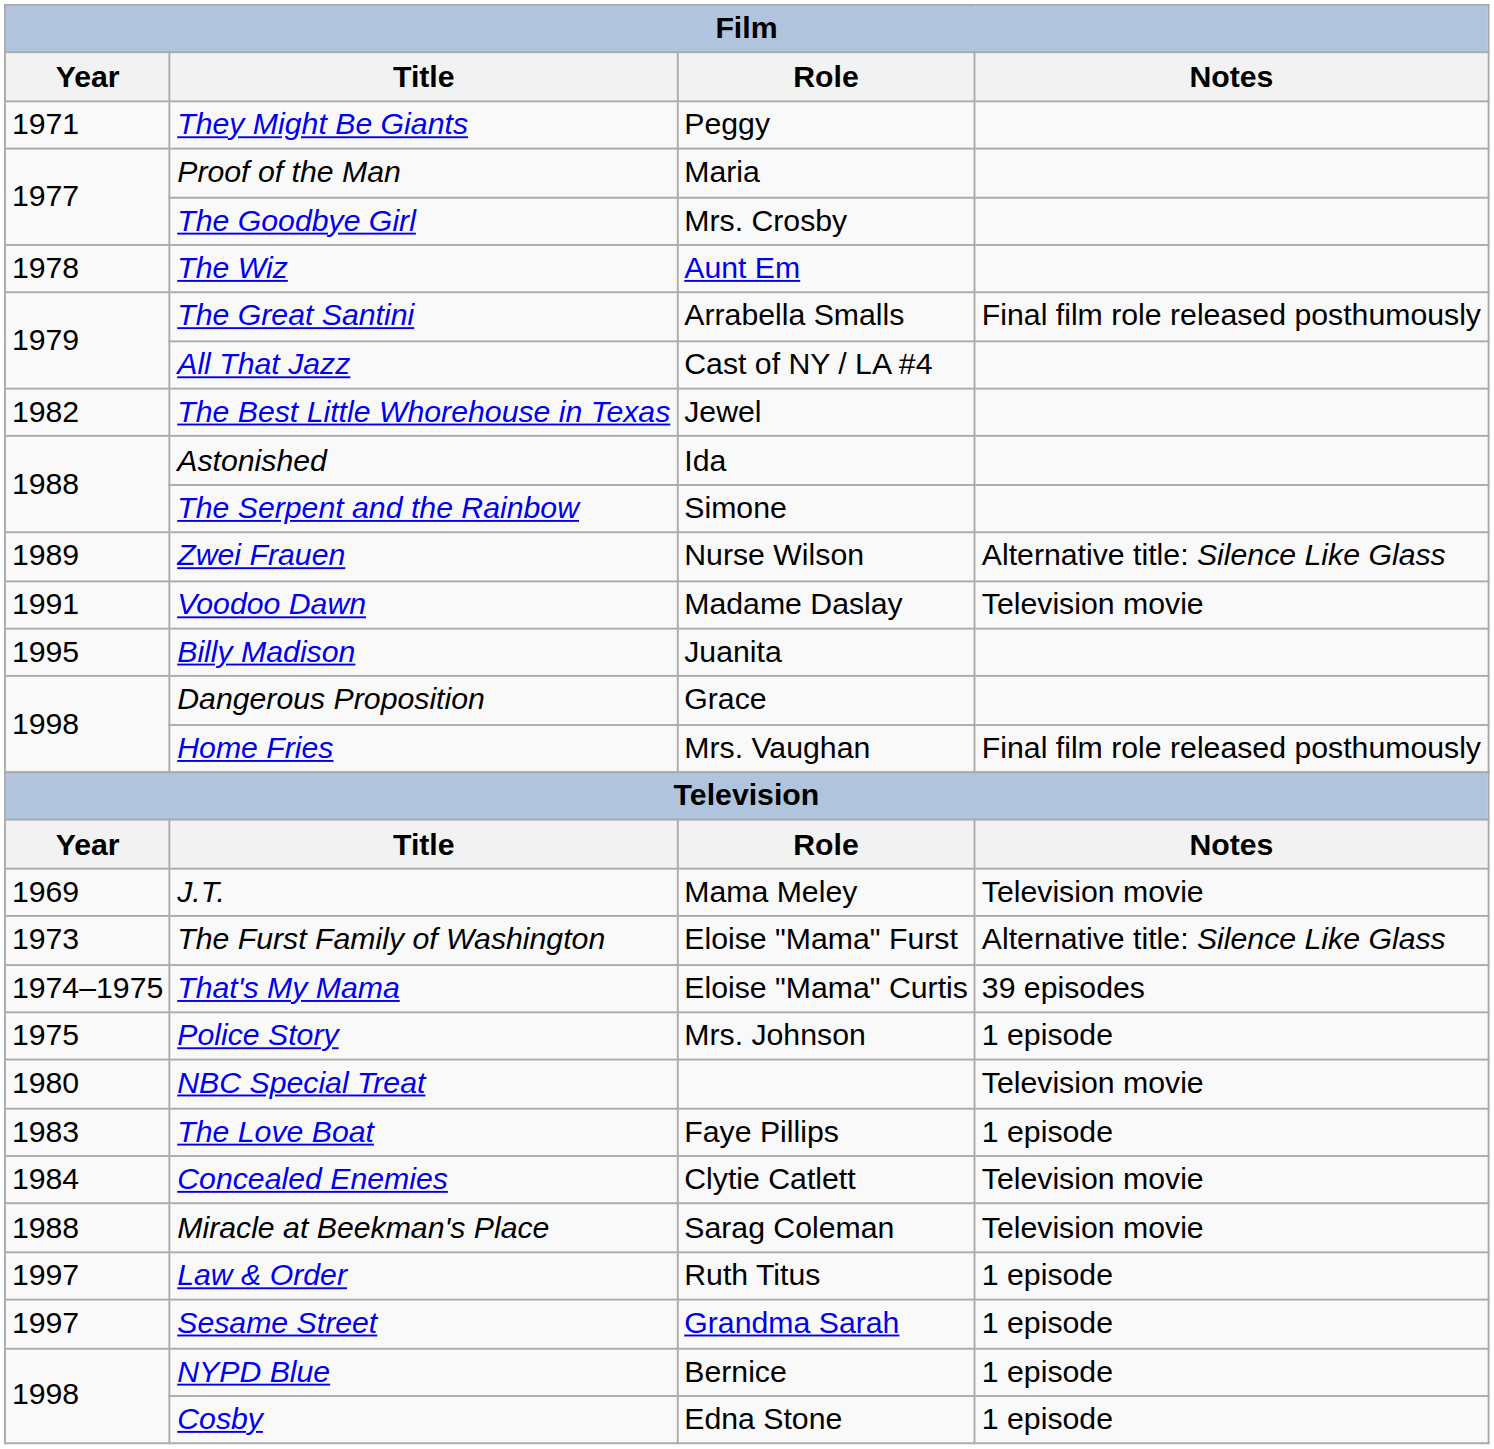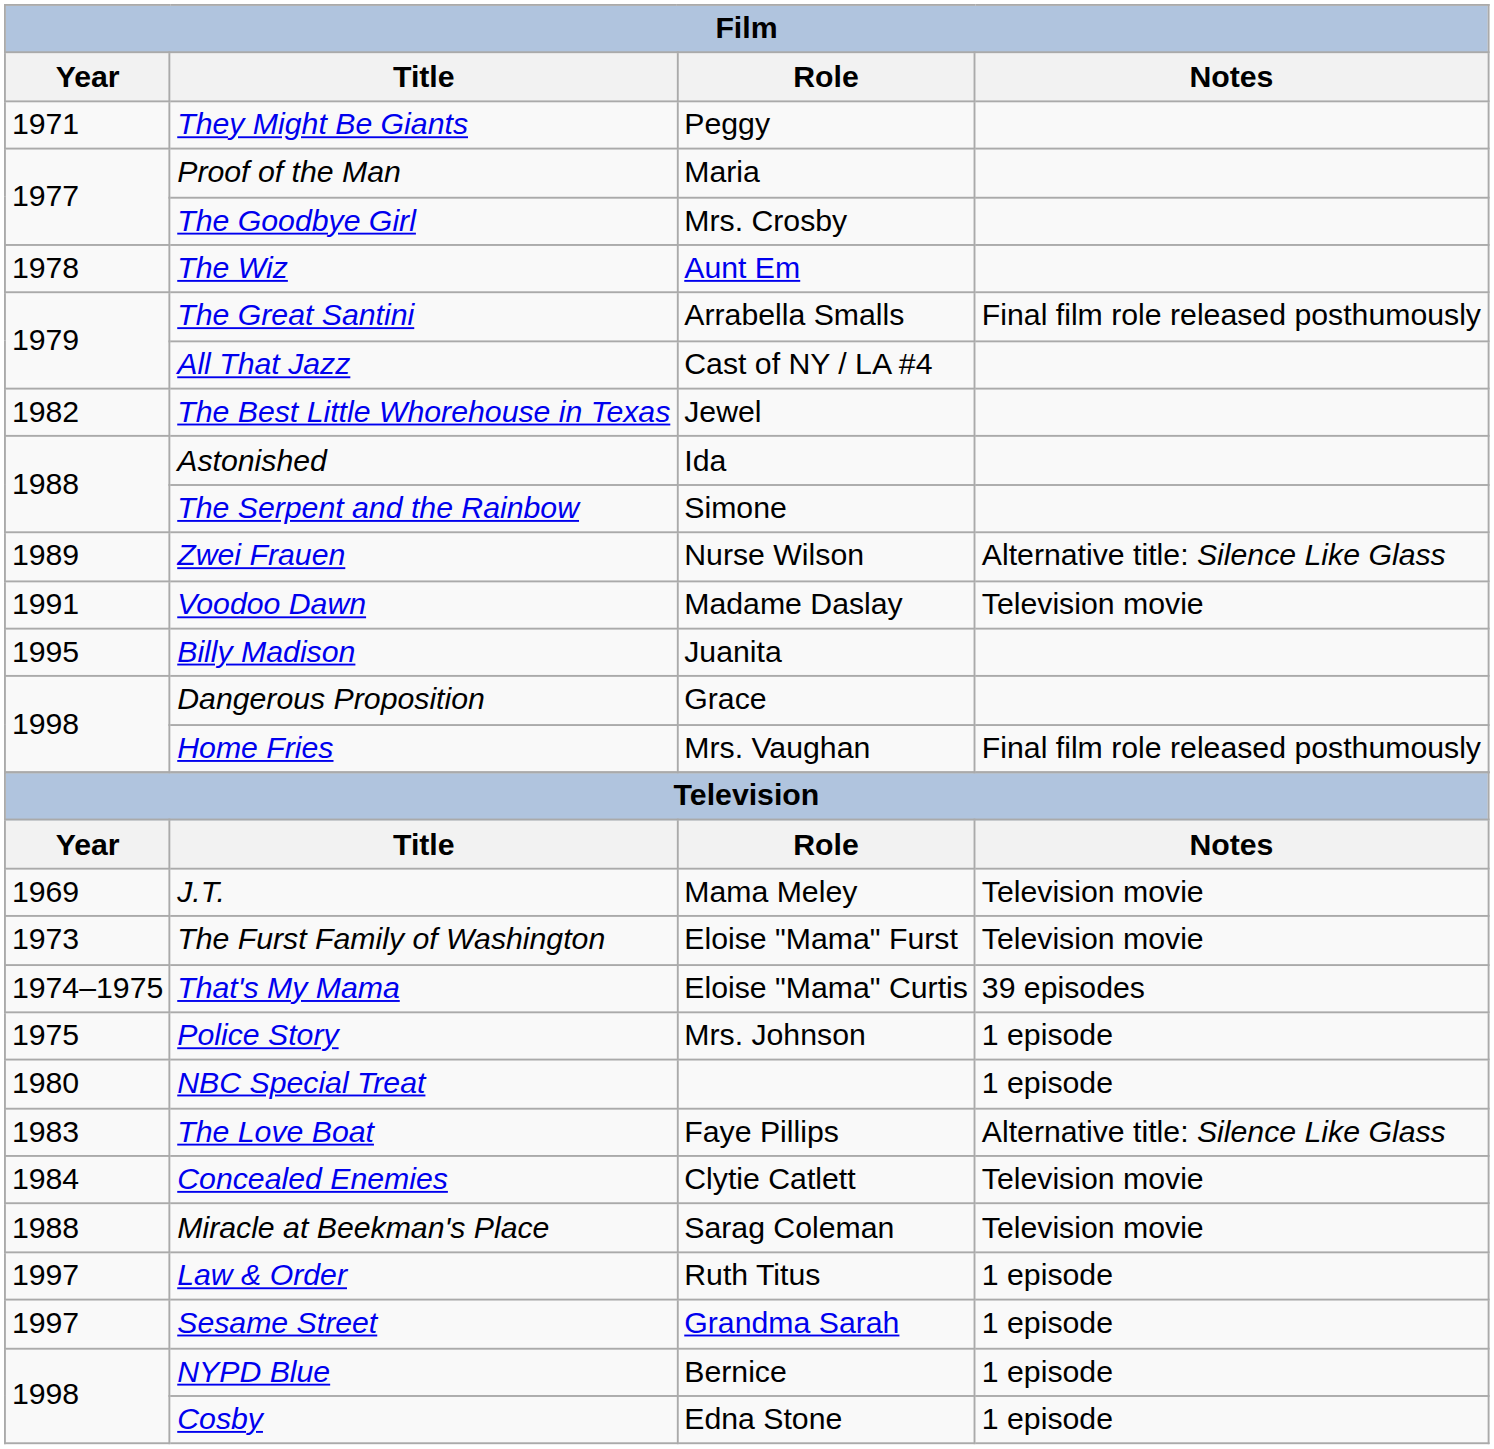The Furst Family of Washington | Notes: Alternative title: Silence Like Glass -> Television movie
NBC Special Treat | Notes: Television movie -> 1 episode
The Love Boat | Notes: 1 episode -> Alternative title: Silence Like Glass
